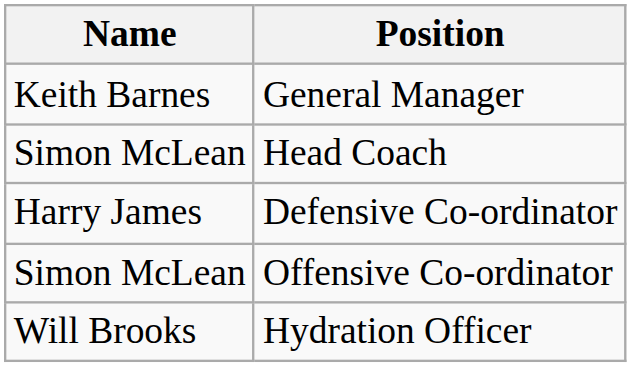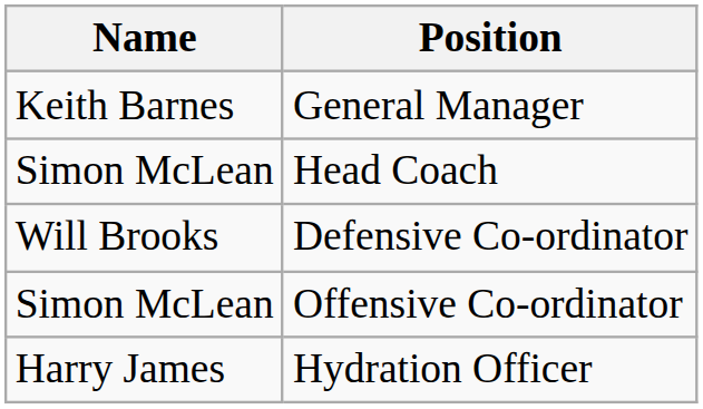Defensive Co-ordinator | Name: Harry James -> Will Brooks
Hydration Officer | Name: Will Brooks -> Harry James
